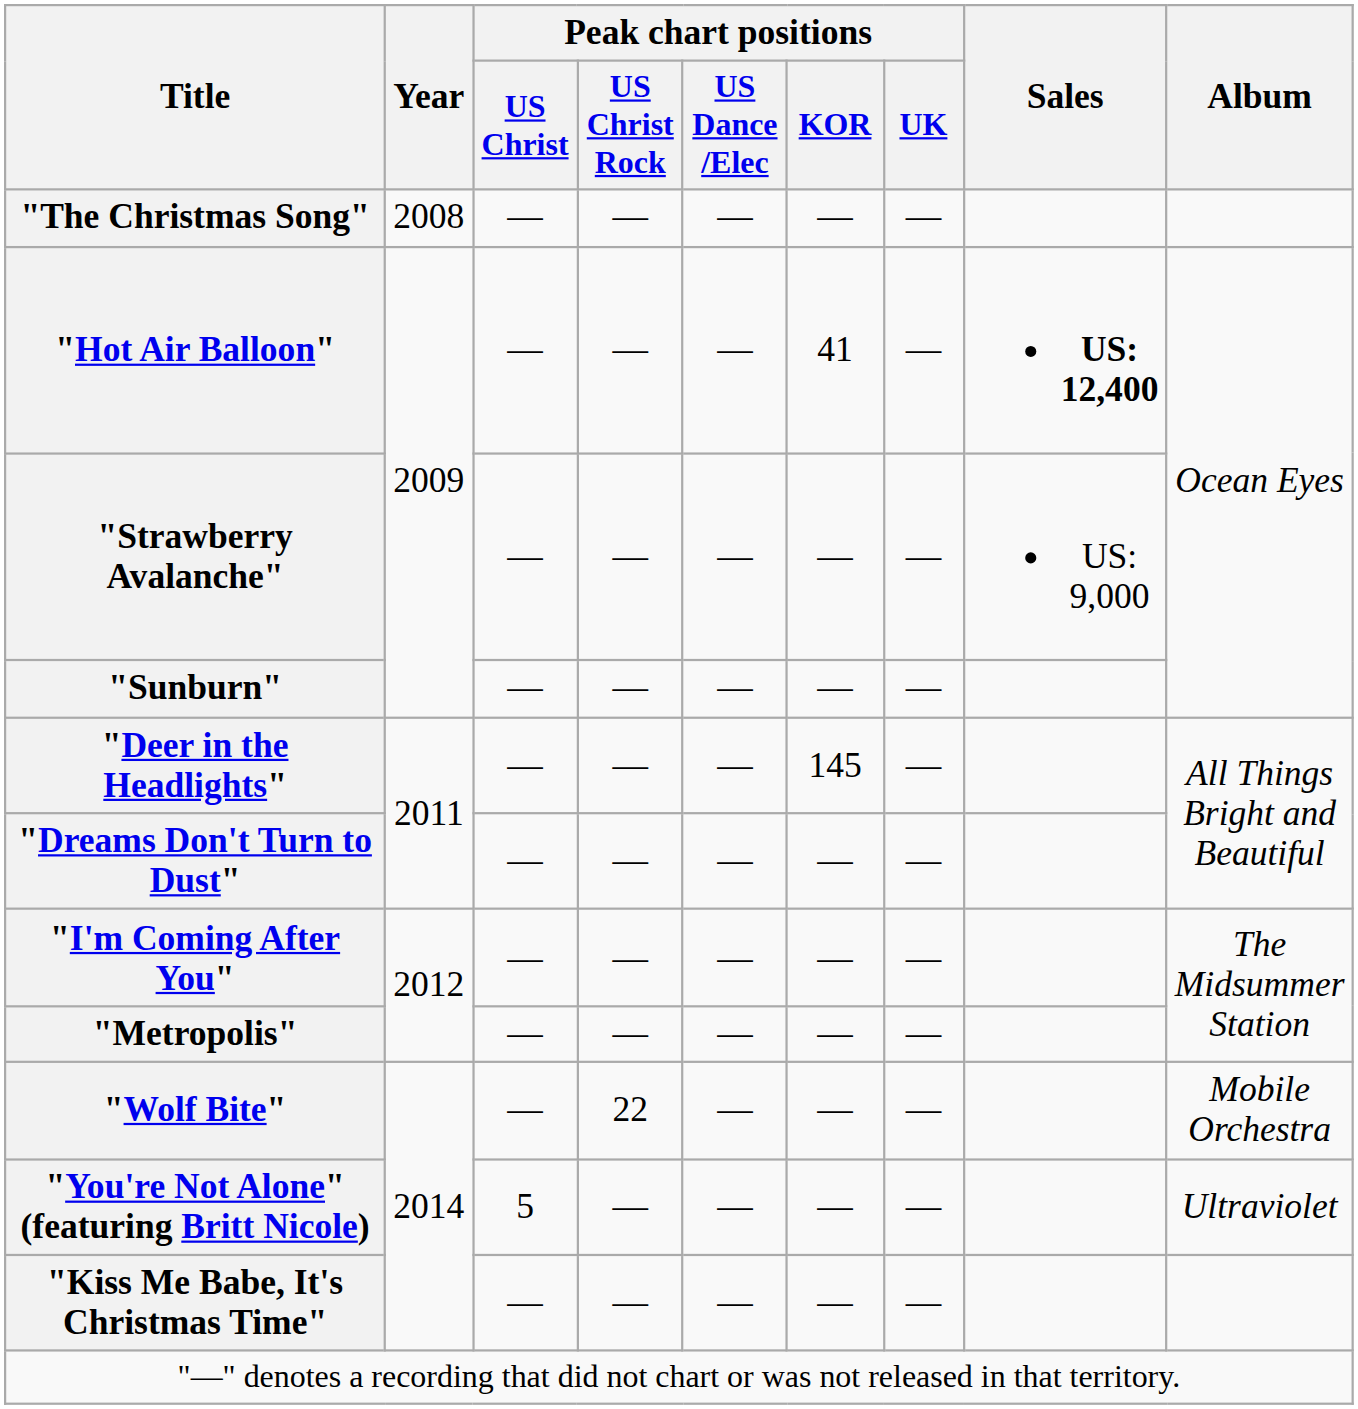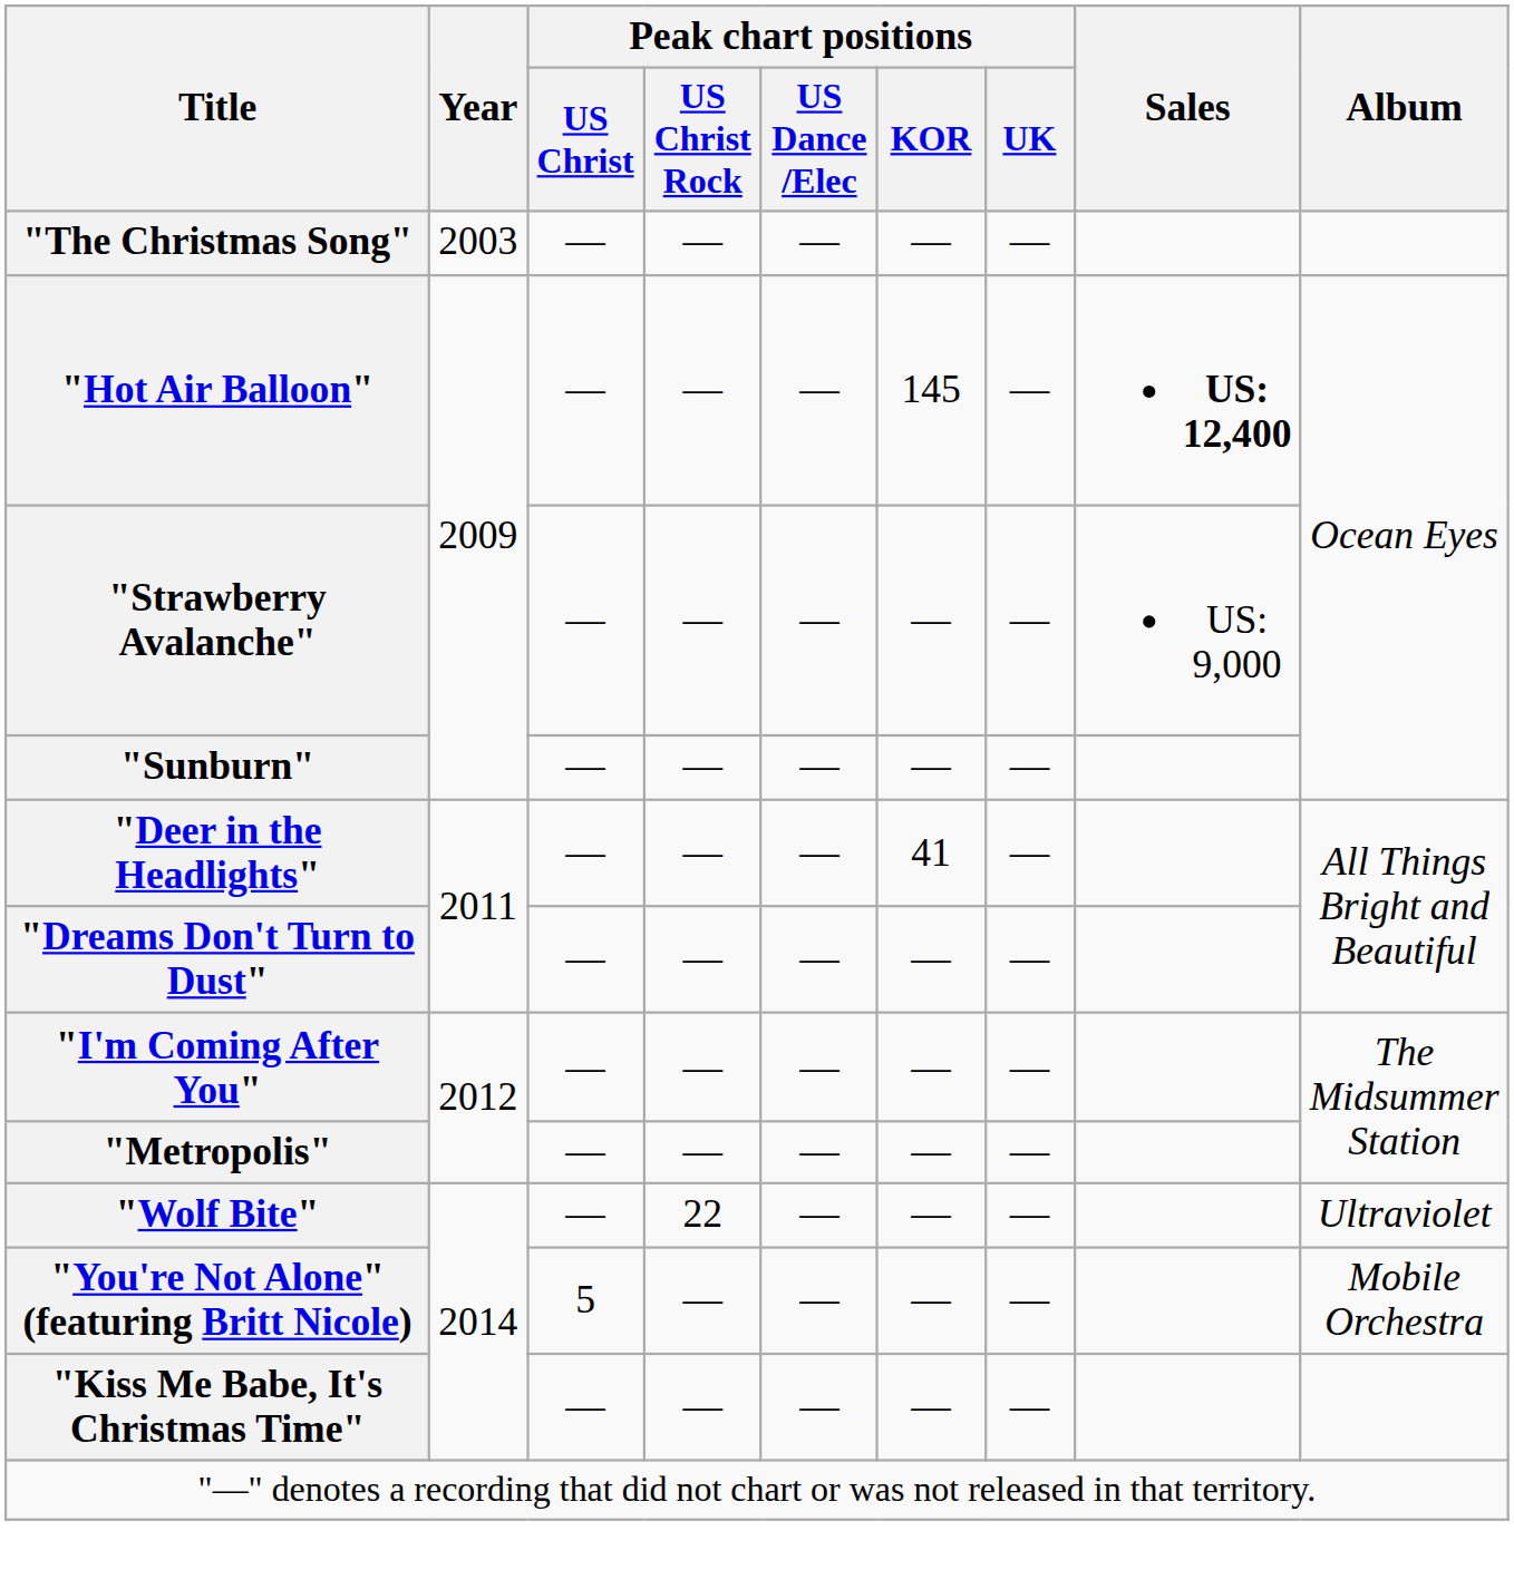"The Christmas Song" | Year: 2008 -> 2003
"Hot Air Balloon" | Peak chart positions / KOR: 41 -> 145
"Deer in the Headlights" | Peak chart positions / KOR: 145 -> 41
"Wolf Bite" | Album: Mobile Orchestra -> Ultraviolet
"You're Not Alone" (featuring Britt Nicole) | Album: Ultraviolet -> Mobile Orchestra
